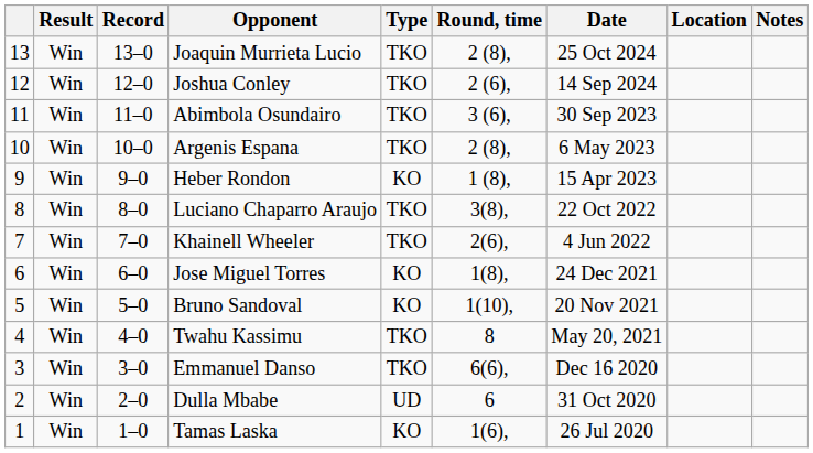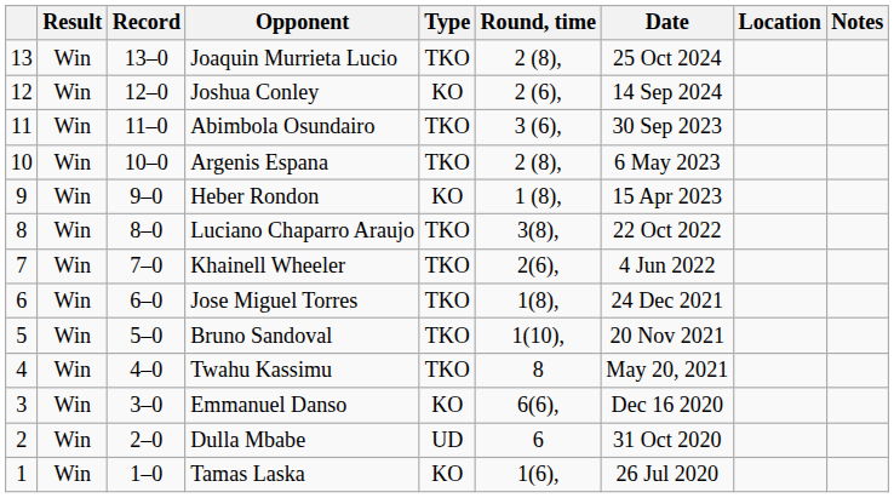Joshua Conley | Type: TKO -> KO
Jose Miguel Torres | Type: KO -> TKO
Bruno Sandoval | Type: KO -> TKO
Emmanuel Danso | Type: TKO -> KO
